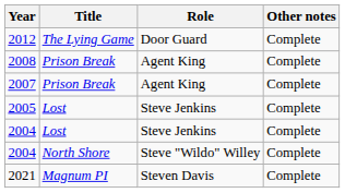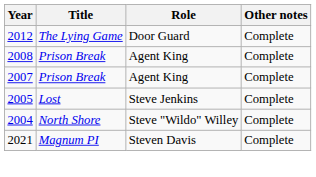- row: 2004 | Lost | Steve Jenkins | Complete
